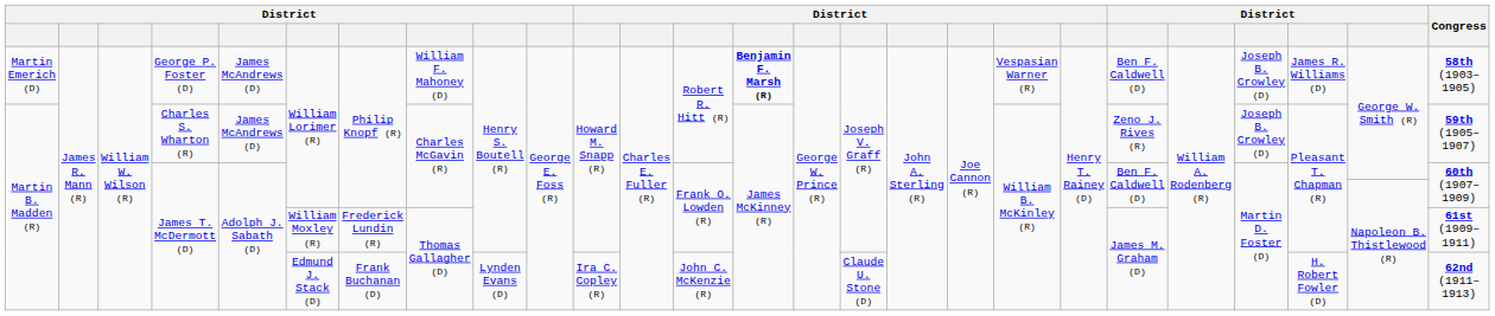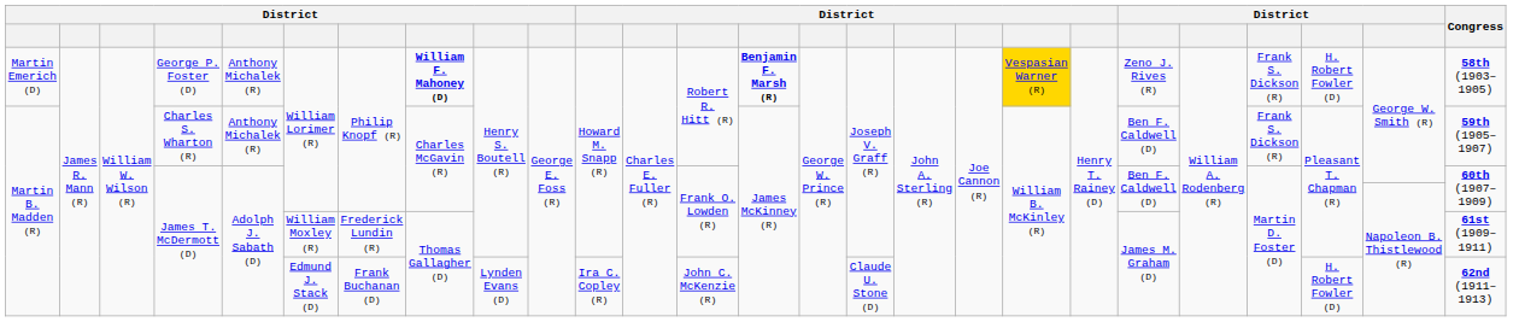George P. Foster (D) | column 5: James McAndrews (D) -> Anthony Michalek (R)
George P. Foster (D) | column 8: normal -> bold
George P. Foster (D) | column 19: no background -> gold background
George P. Foster (D) | column 21: Ben F. Caldwell (D) -> Zeno J. Rives (R)
George P. Foster (D) | column 23: Joseph B. Crowley (D) -> Frank S. Dickson (R)
George P. Foster (D) | column 24: James R. Williams (D) -> H. Robert Fowler (D)
Charles S. Wharton (R) | column 5: James McAndrews (D) -> Anthony Michalek (R)
Charles S. Wharton (R) | column 21: Zeno J. Rives (R) -> Ben F. Caldwell (D)
Charles S. Wharton (R) | column 23: Joseph B. Crowley (D) -> Frank S. Dickson (R)
